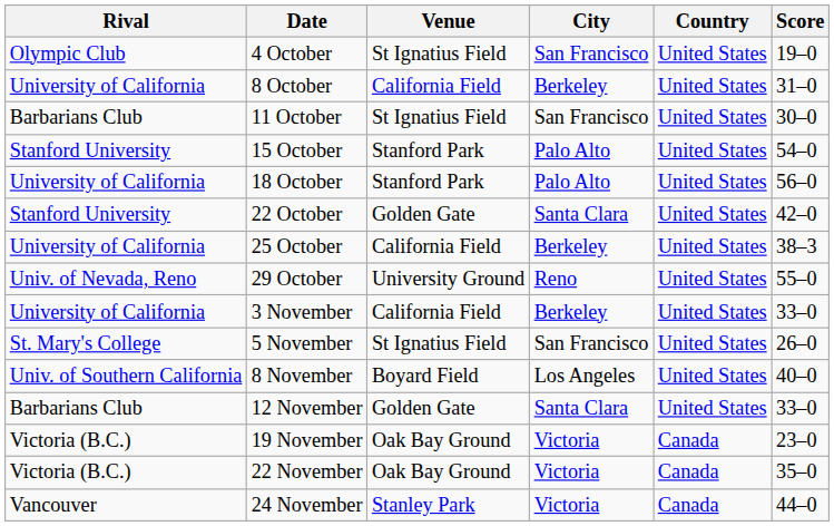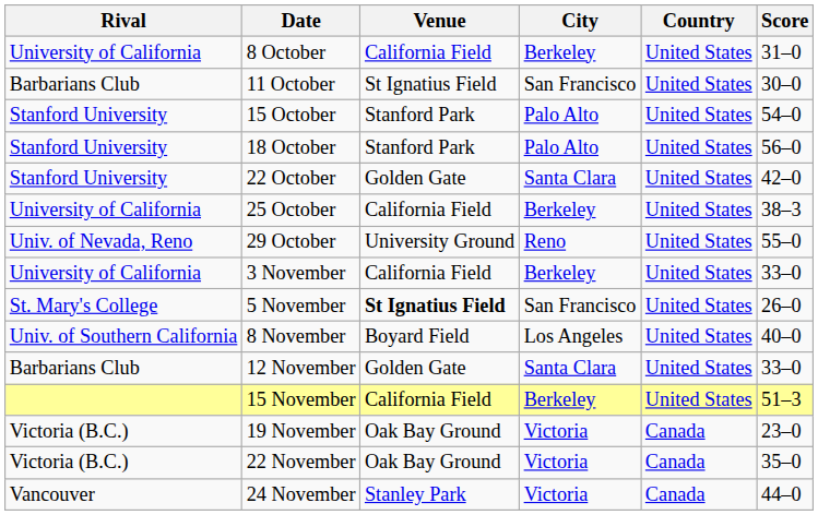- row: Olympic Club | 4 October | St Ignatius Field | San Francisco | United States | 19–0
18 October | Rival: University of California -> Stanford University
5 November | Venue: normal -> bold
+ row: 15 November | California Field | Berkeley | United States | 51–3
